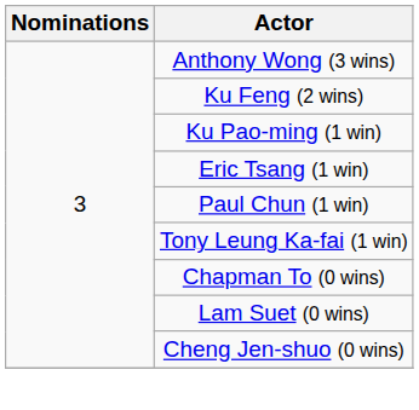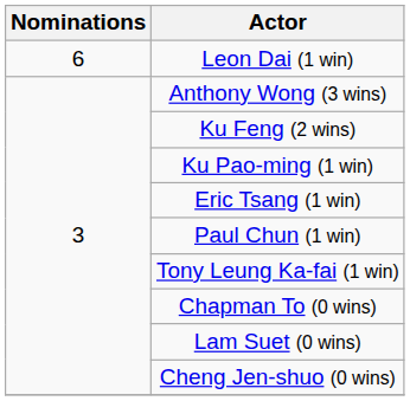+ row: 6 | Leon Dai (1 win)
